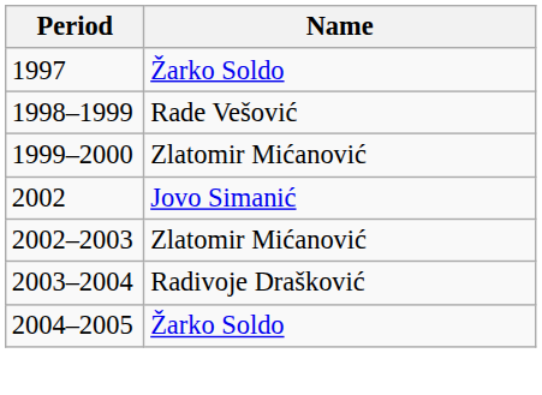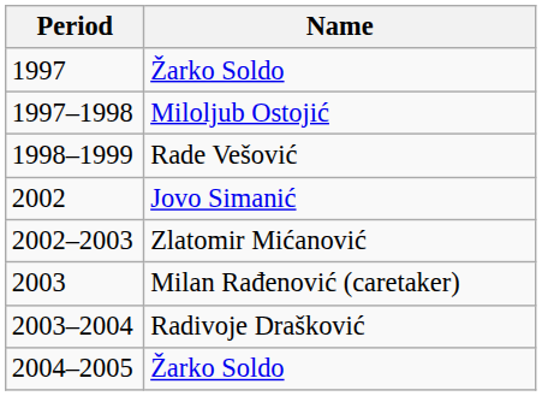+ row: 1997–1998 | Miloljub Ostojić
- row: 1999–2000 | Zlatomir Mićanović
+ row: 2003 | Milan Rađenović (caretaker)
